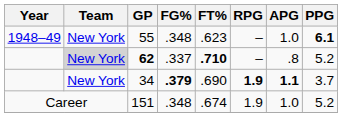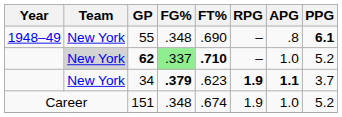55 | FT%: .623 -> .690
55 | APG: 1.0 -> .8
62 | FG%: no background -> lightgreen background
62 | APG: .8 -> 1.0
34 | FT%: .690 -> .623
